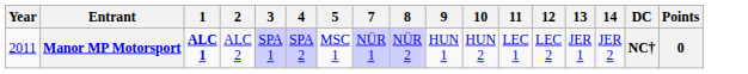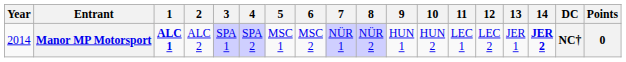+ column: 6 | MSC 2
Manor MP Motorsport | Year: 2011 -> 2014
Manor MP Motorsport | 14: normal -> bold
